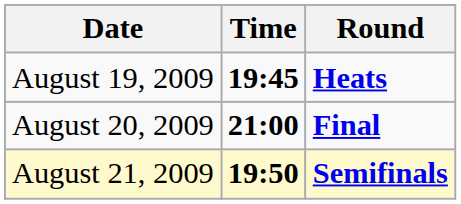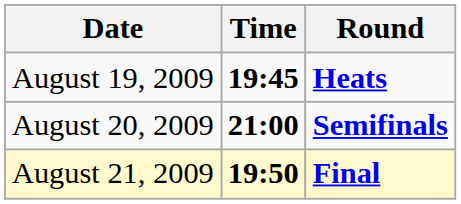August 20, 2009 | Round: Final -> Semifinals
August 21, 2009 | Round: Semifinals -> Final
